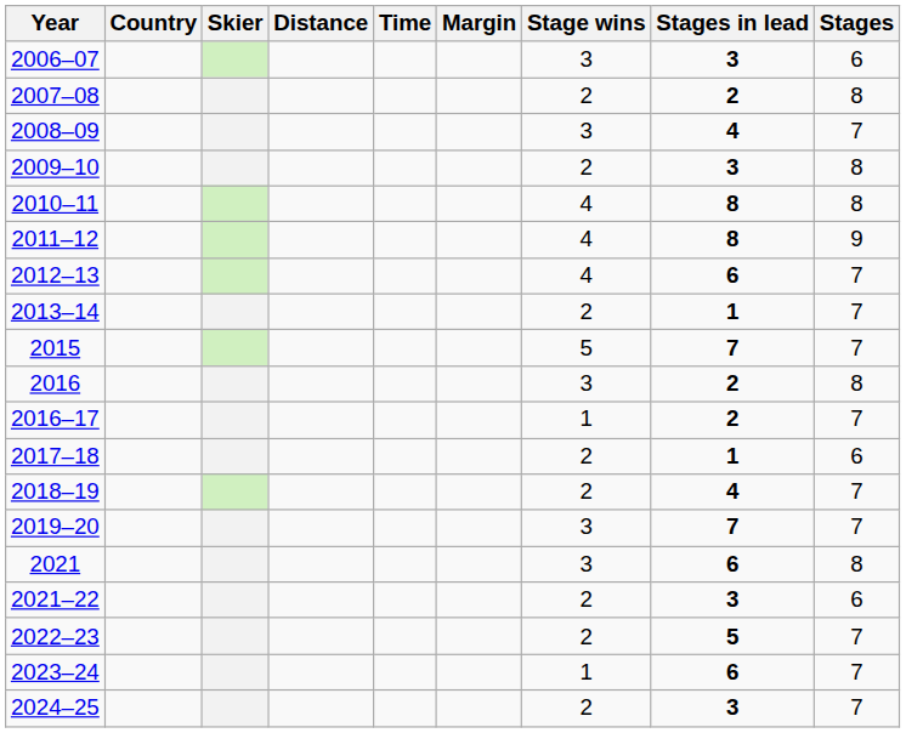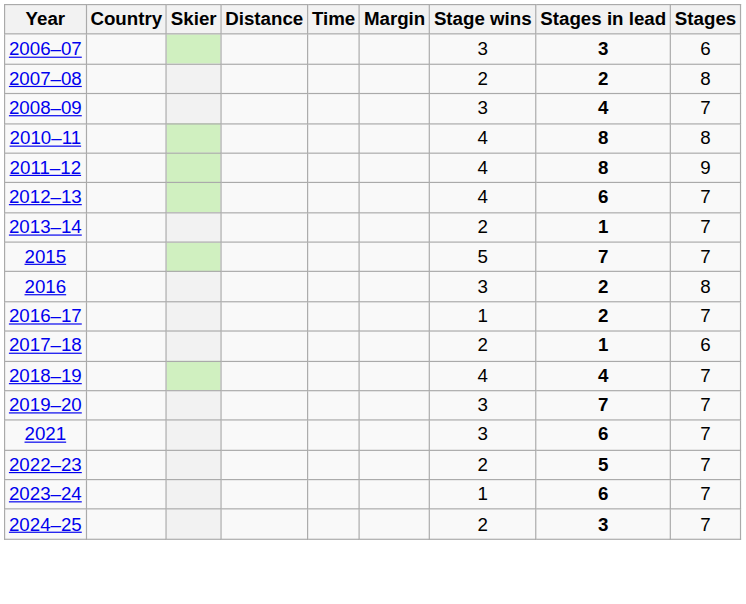- row: 2009–10 | 2 | 3 | 8
2018–19 | Stage wins: 2 -> 4
2021 | Stages: 8 -> 7
- row: 2021–22 | 2 | 3 | 6
